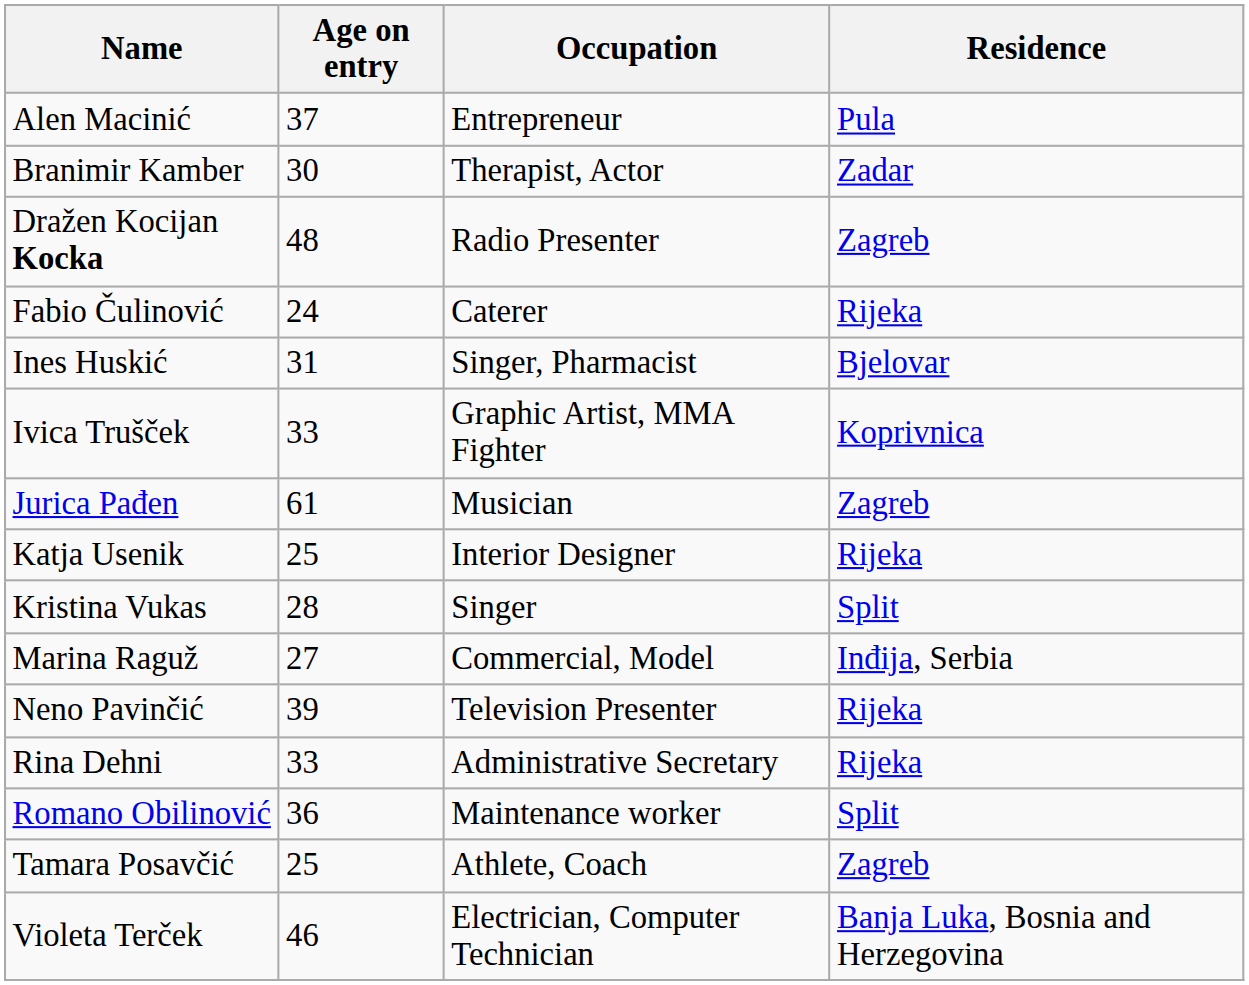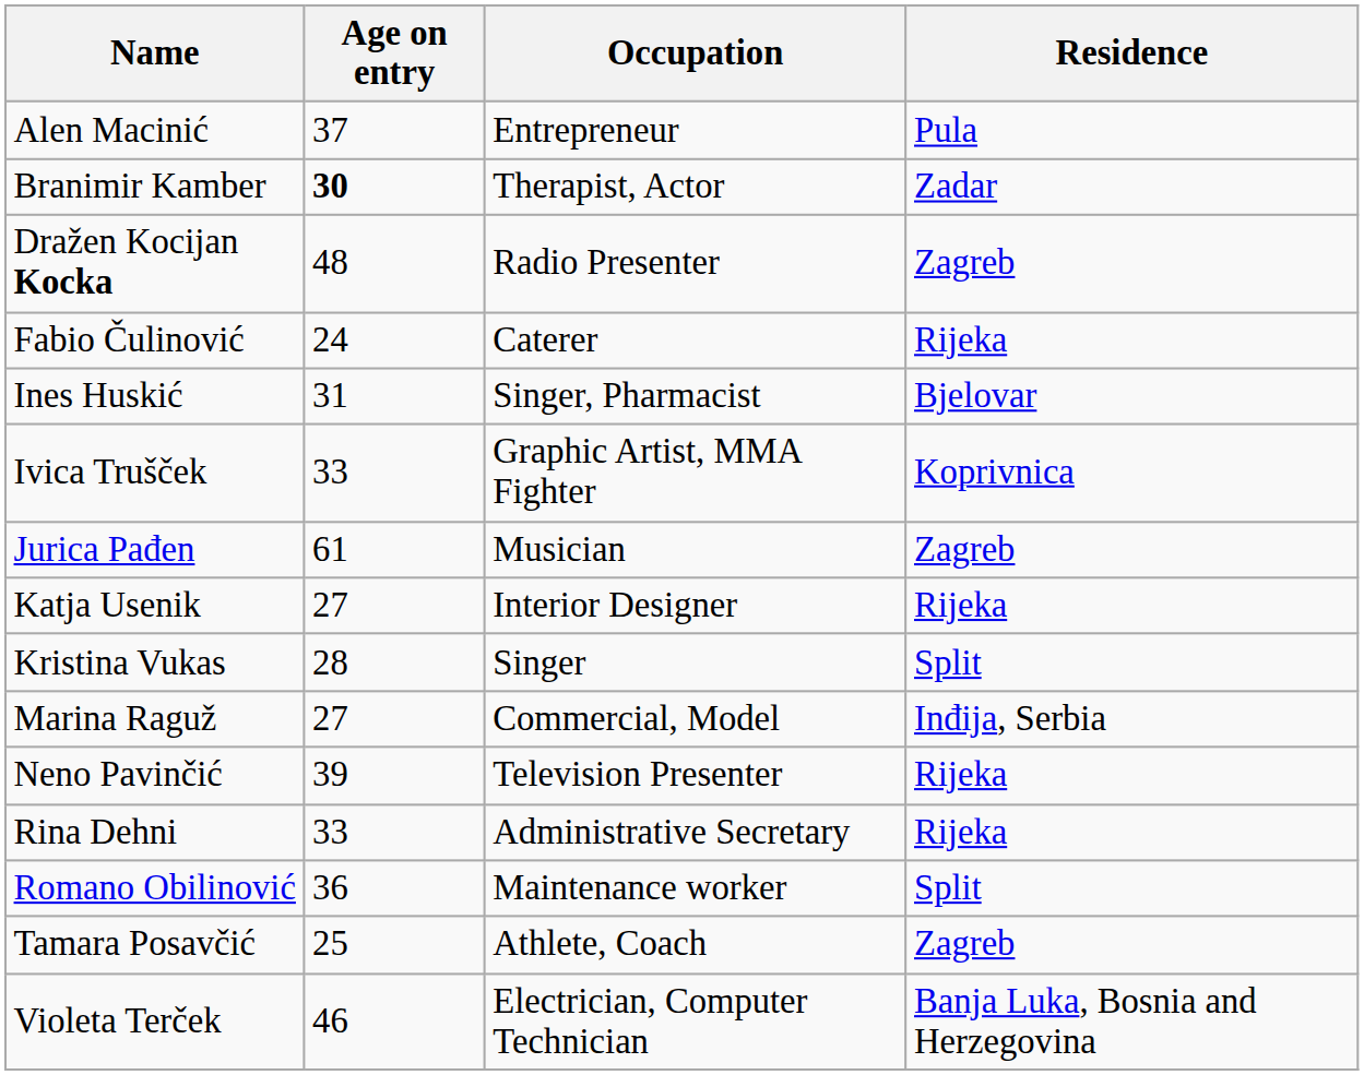Branimir Kamber | Age on entry: normal -> bold
Katja Usenik | Age on entry: 25 -> 27
